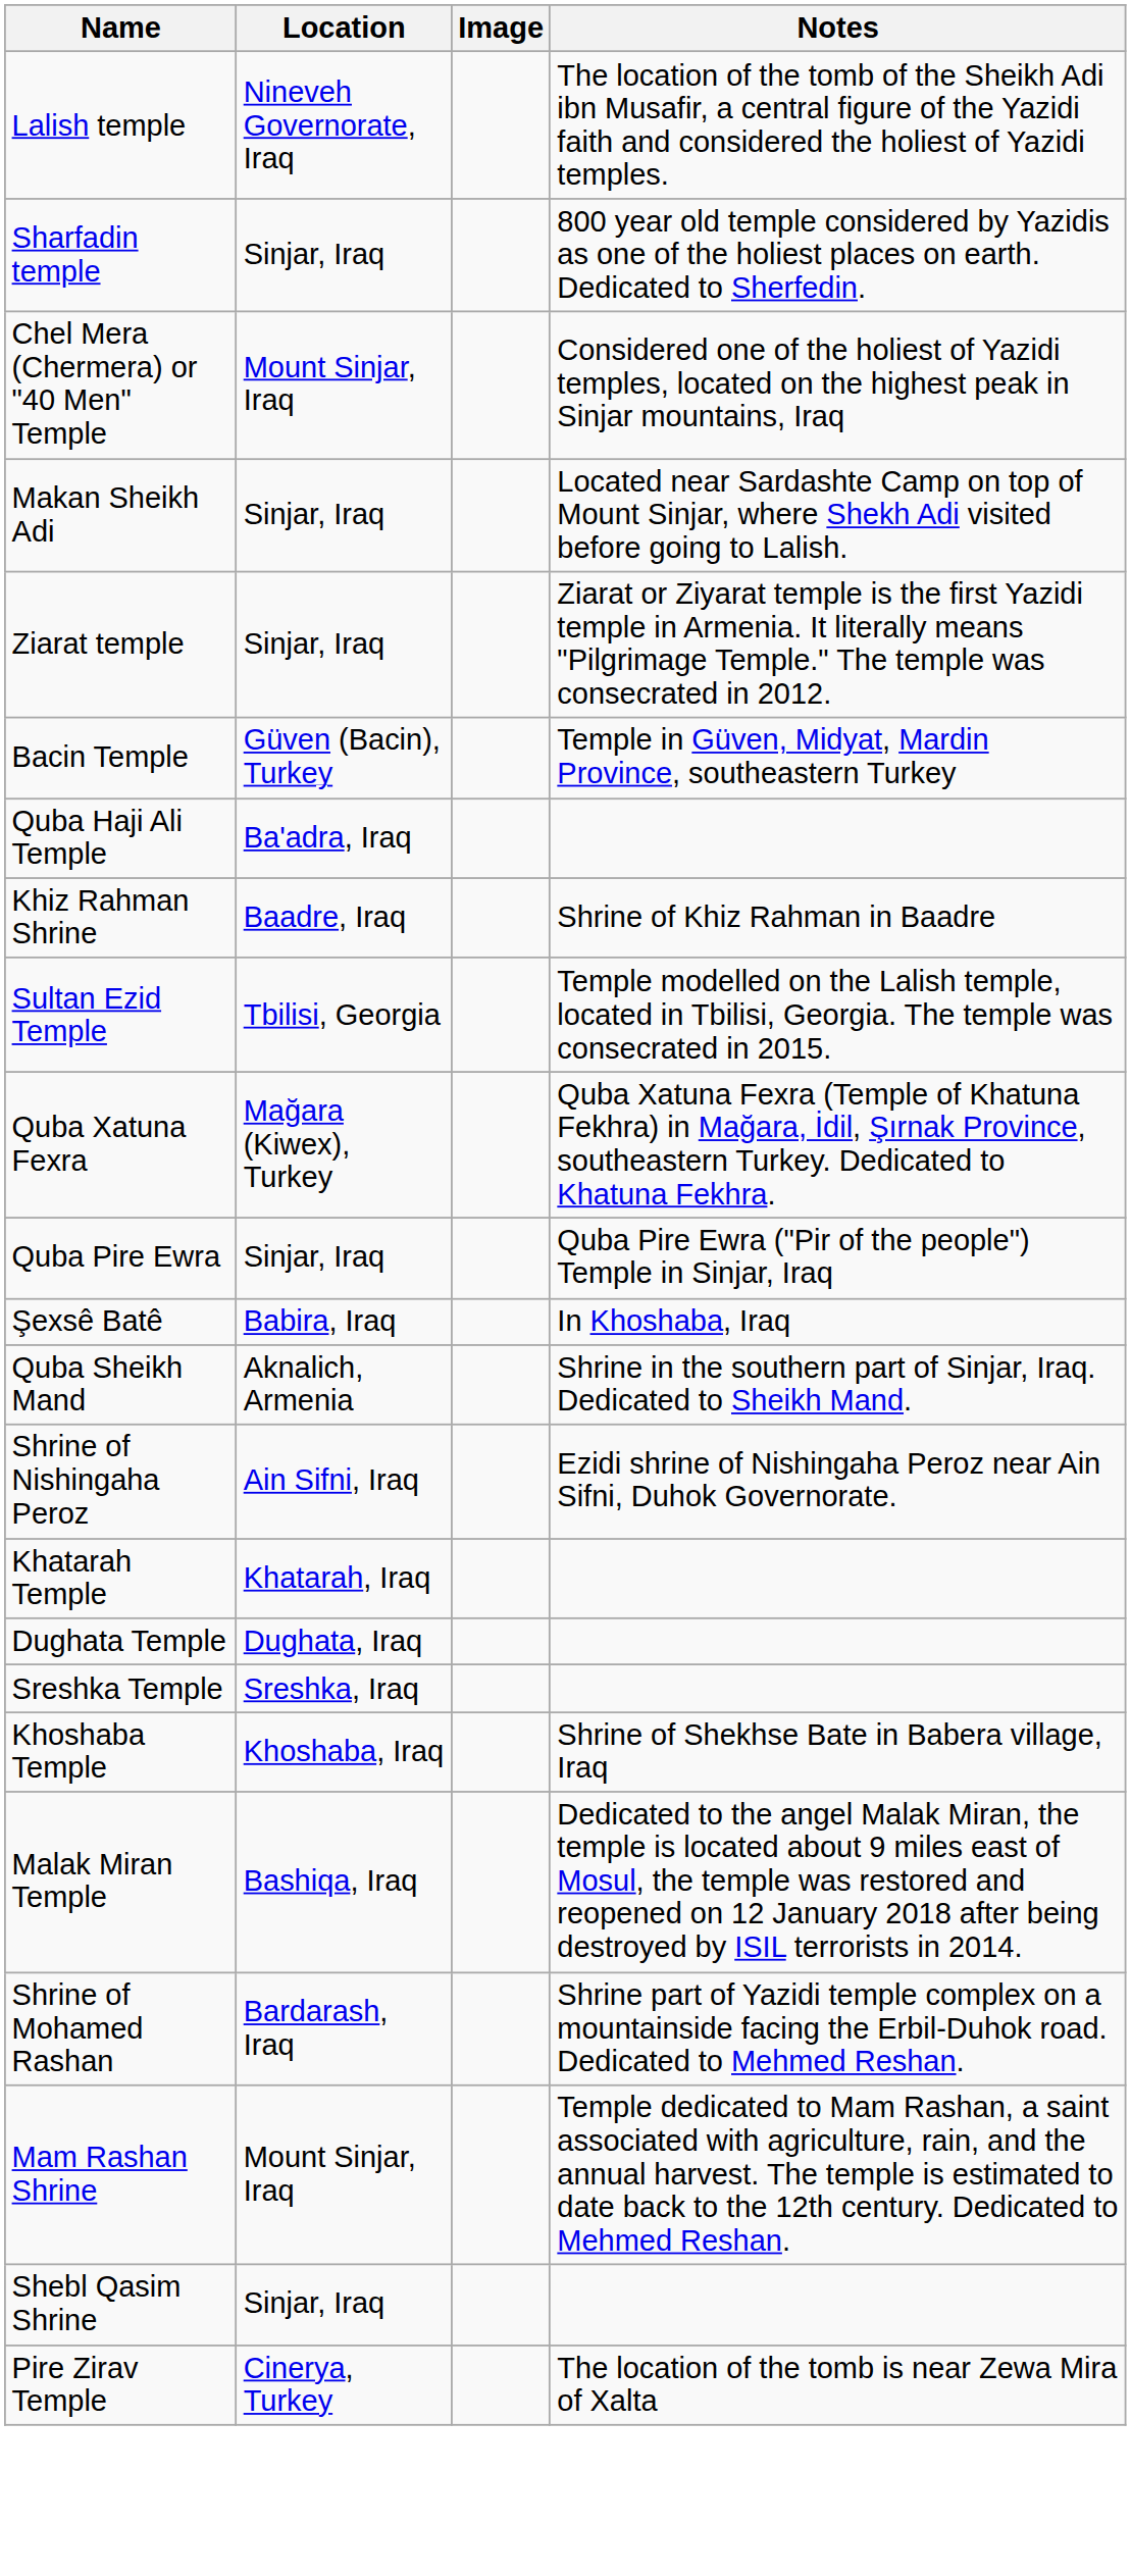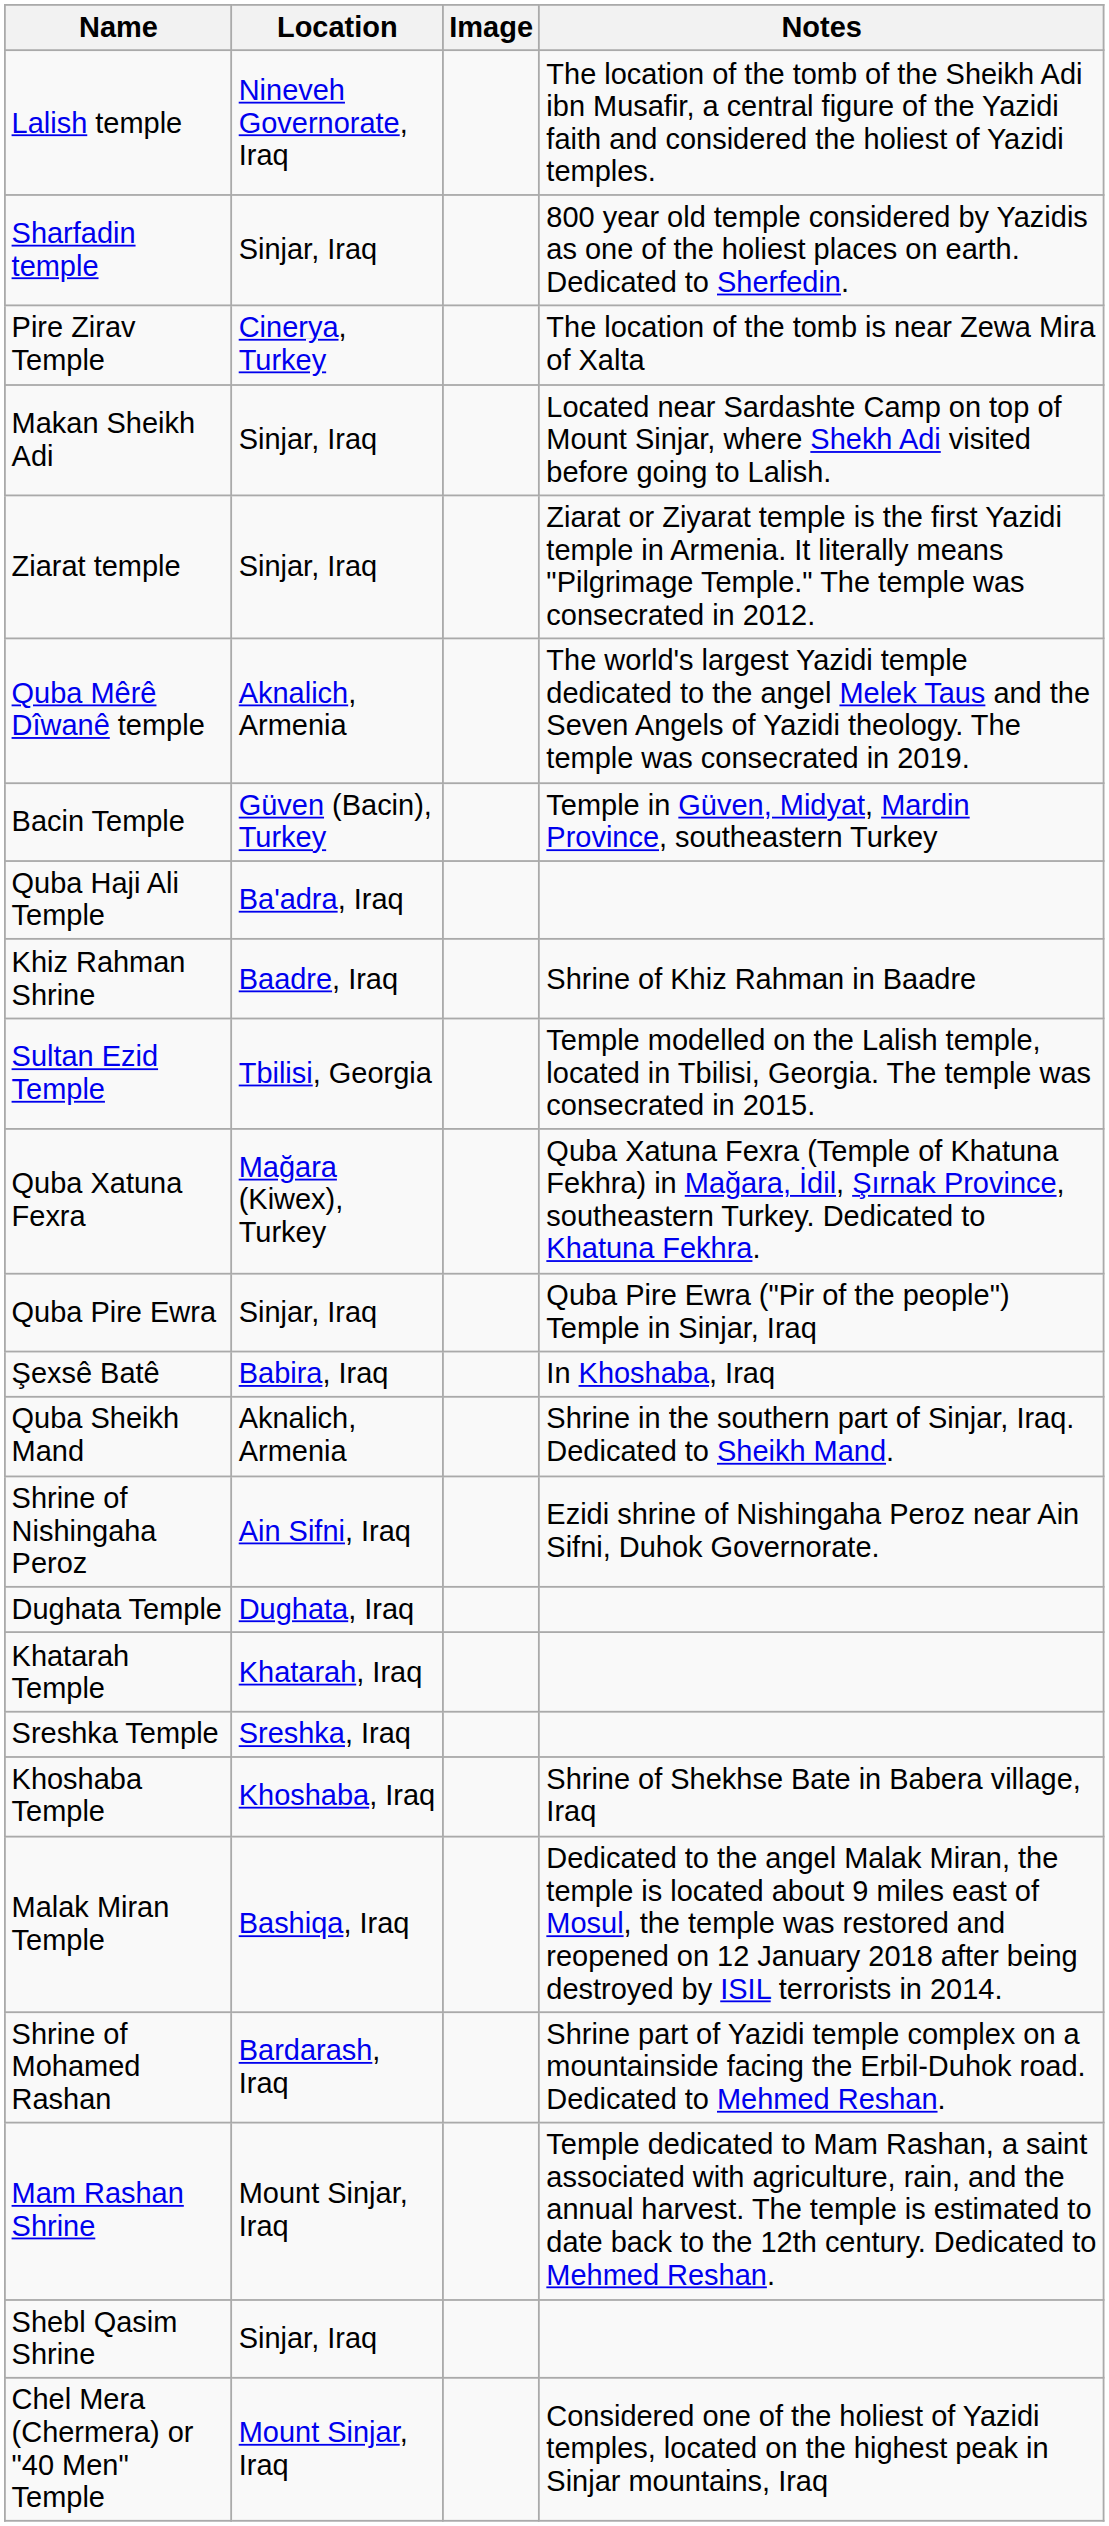rows swapped: Chel Mera (Chermera) or "40 Men" Temple <-> Pire Zirav Temple
+ row: Quba Mêrê Dîwanê temple | Aknalich, Armenia | The world's largest Yazidi temple dedicated to the angel Melek Taus and the Seven Angels of Yazidi theology. The temple was consecrated in 2019.
rows swapped: Khatarah Temple <-> Dughata Temple
